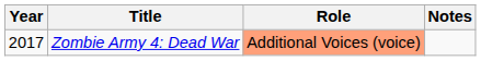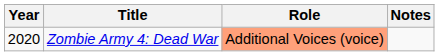Zombie Army 4: Dead War | Year: 2017 -> 2020
